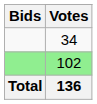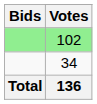rows swapped: 102 <-> 34
